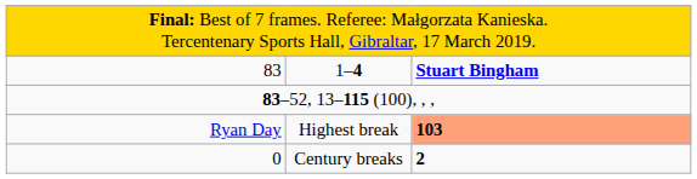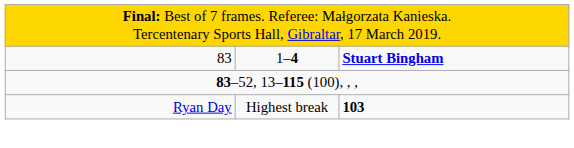Highest break | column 3: lightsalmon background -> no background
- row: 0 | Century breaks | 2
